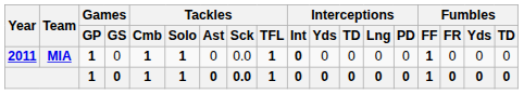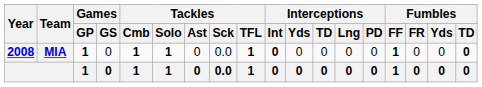MIA | Year: 2011 -> 2008
MIA | Fumbles / TD: normal -> bold
